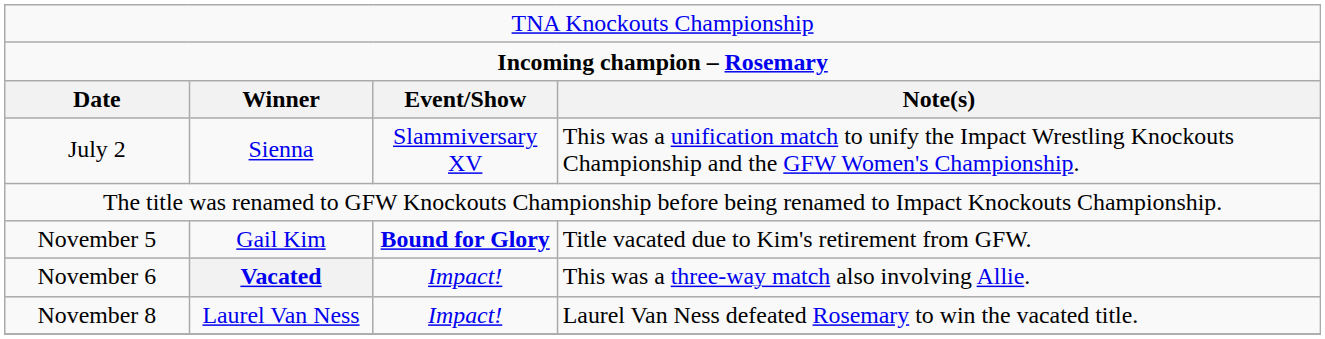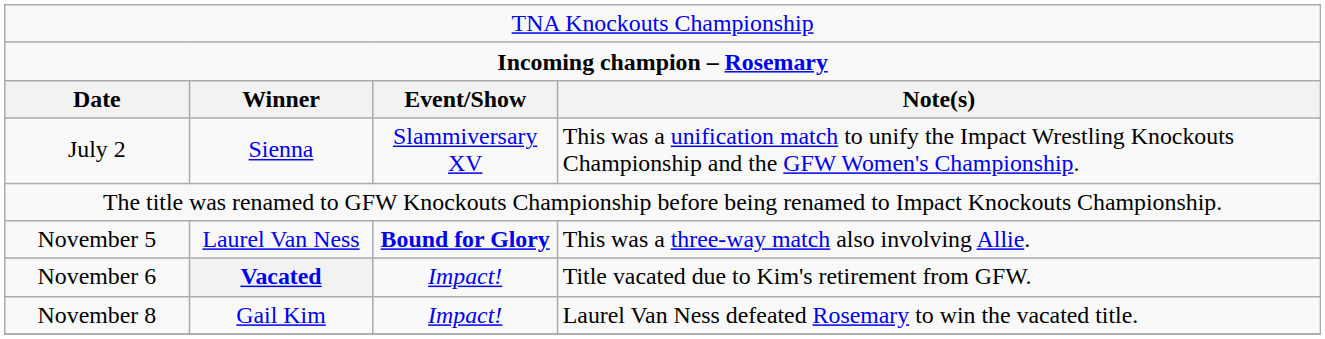November 5 | column 2: Gail Kim -> Laurel Van Ness
November 5 | column 4: Title vacated due to Kim's retirement from GFW. -> This was a three-way match also involving Allie.
November 6 | column 4: This was a three-way match also involving Allie. -> Title vacated due to Kim's retirement from GFW.
November 8 | column 2: Laurel Van Ness -> Gail Kim
